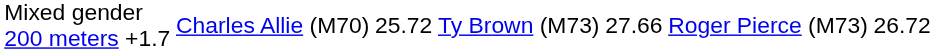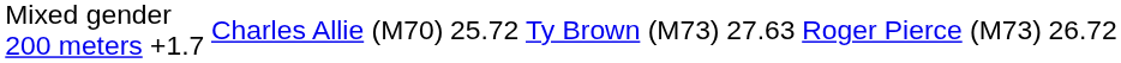Mixed gender 200 meters +1.7 | column 5: 27.66 -> 27.63
